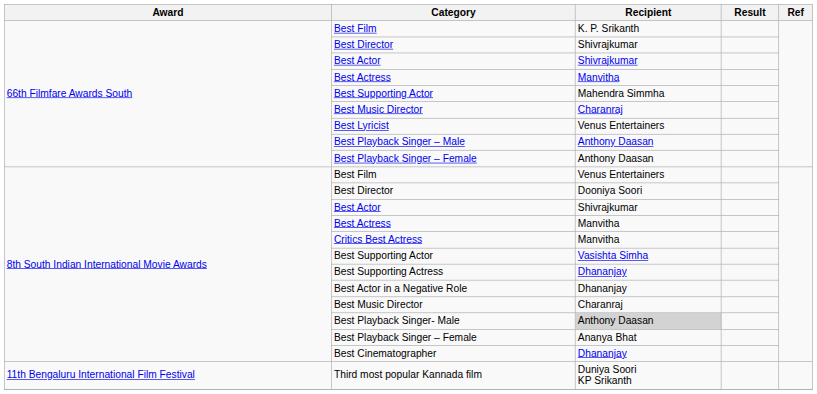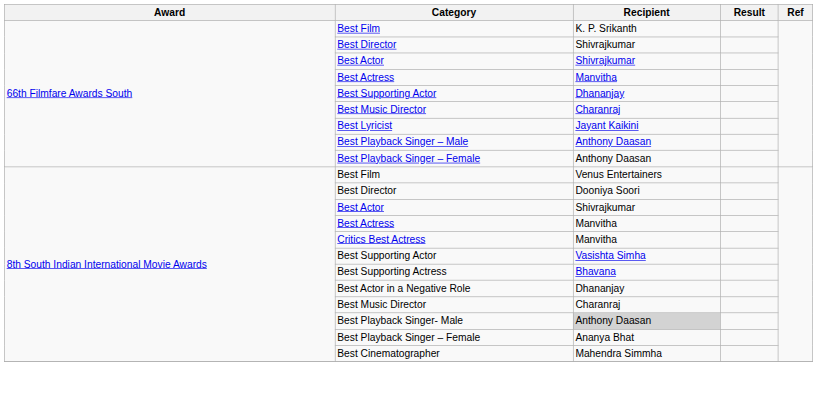66th Filmfare Awards South / Best Supporting Actor | Recipient: Mahendra Simmha -> Dhananjay
Best Lyricist | Recipient: Venus Entertainers -> Jayant Kaikini
Best Supporting Actress | Recipient: Dhananjay -> Bhavana
Best Cinematographer | Recipient: Dhananjay -> Mahendra Simmha
- row: 11th Bengaluru International Film Festival | Third most popular Kannada film | Duniya Soori KP Srikanth
